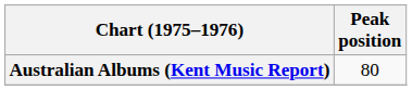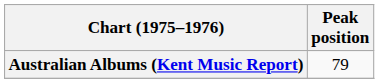Australian Albums (Kent Music Report) | Peak position: 80 -> 79
